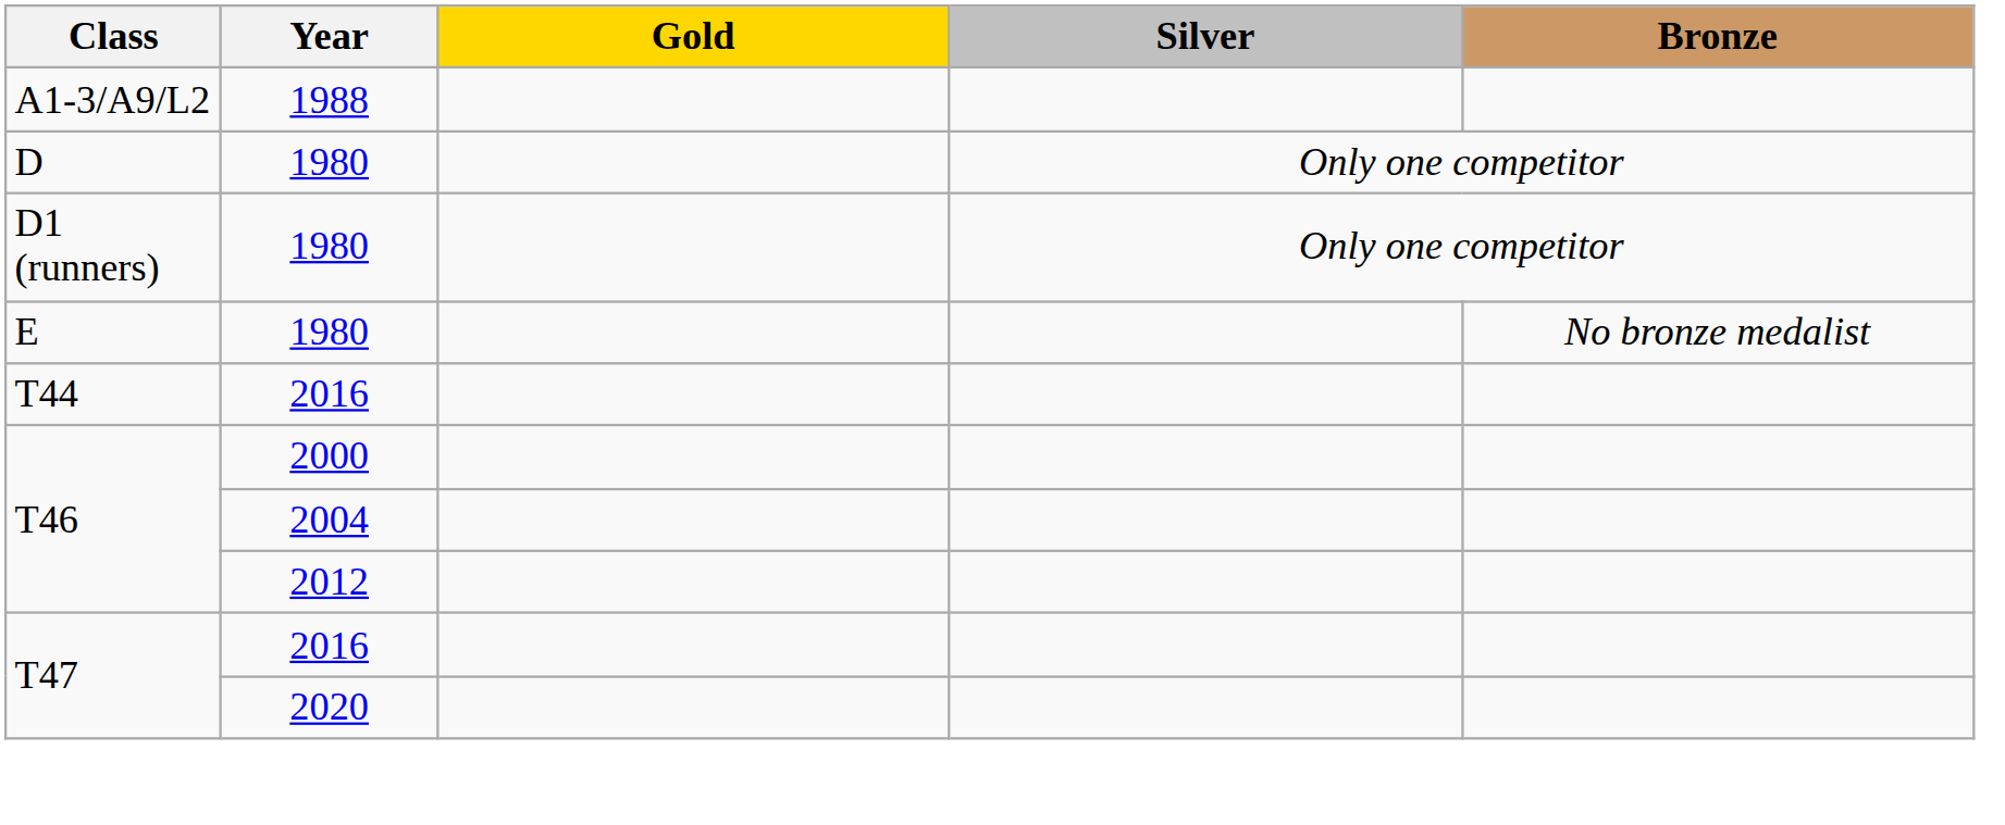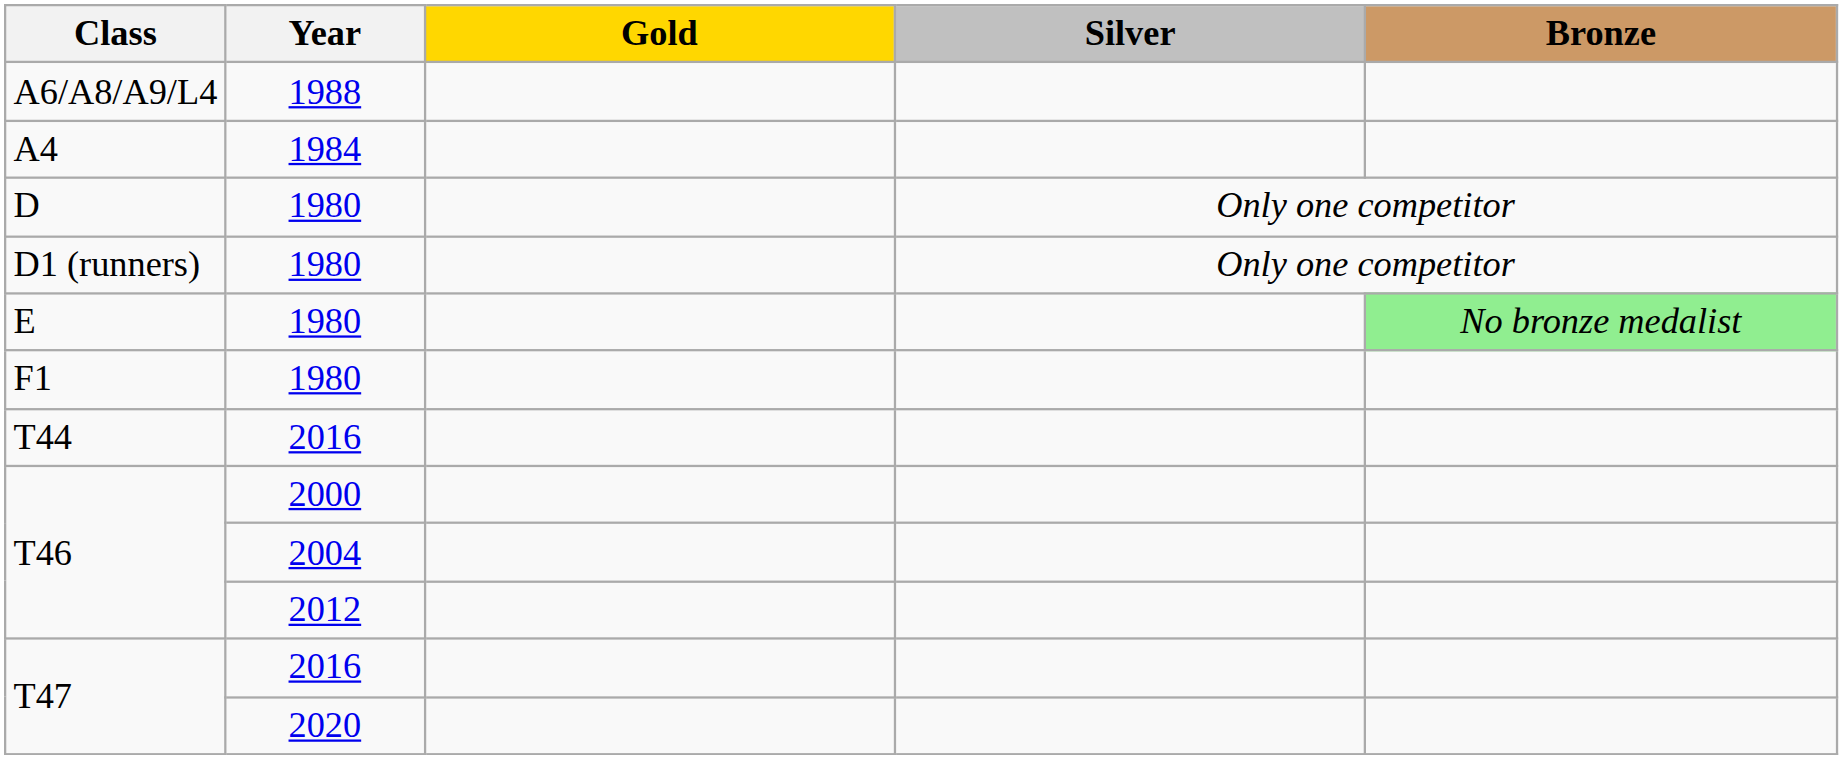- row: A1-3/A9/L2 | 1988
+ row: A6/A8/A9/L4 | 1988
+ row: A4 | 1984
E | Bronze: no background -> lightgreen background
+ row: F1 | 1980
